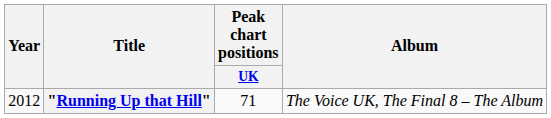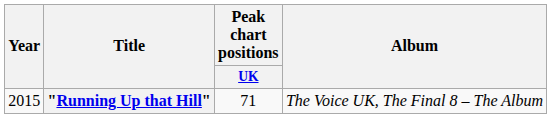"Running Up that Hill" | Year: 2012 -> 2015
